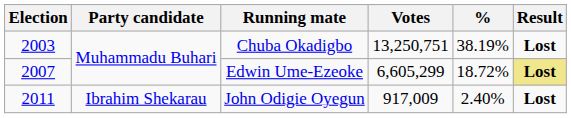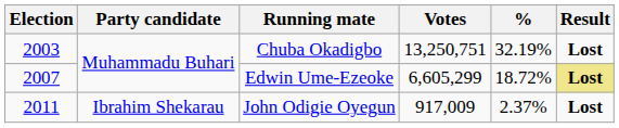Chuba Okadigbo | %: 38.19% -> 32.19%
John Odigie Oyegun | %: 2.40% -> 2.37%
